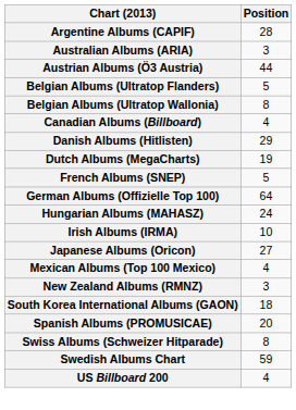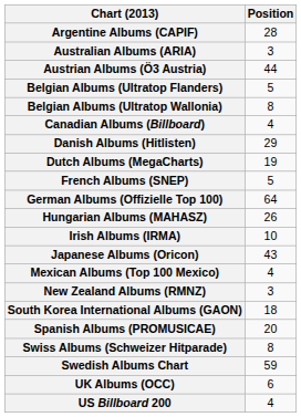Hungarian Albums (MAHASZ) | Position: 24 -> 26
Japanese Albums (Oricon) | Position: 27 -> 43
+ row: UK Albums (OCC) | 6
